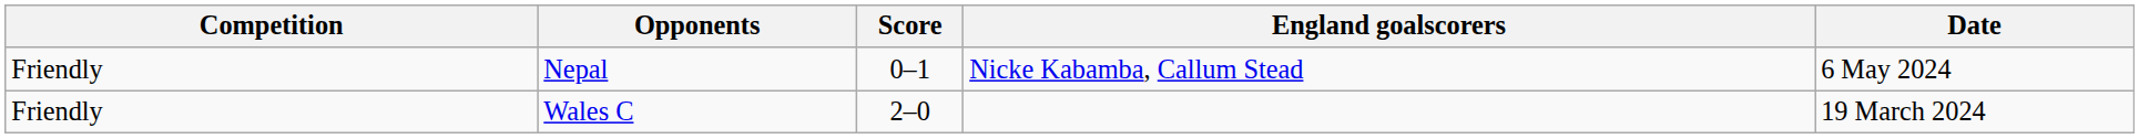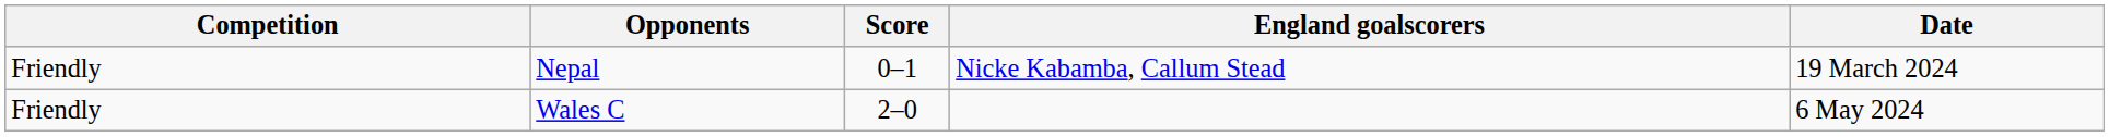Nepal | Date: 6 May 2024 -> 19 March 2024
Wales C | Date: 19 March 2024 -> 6 May 2024
